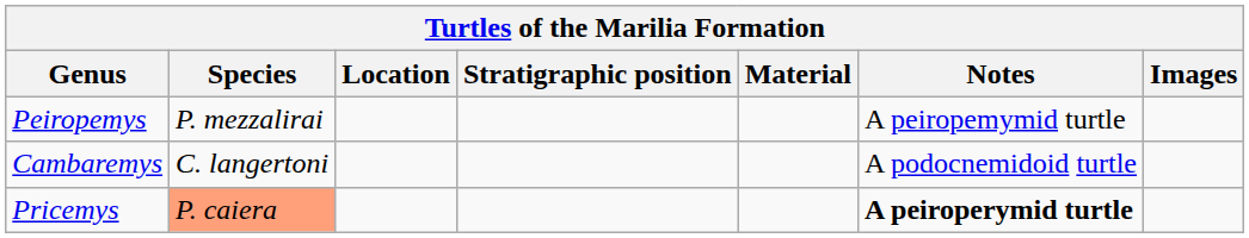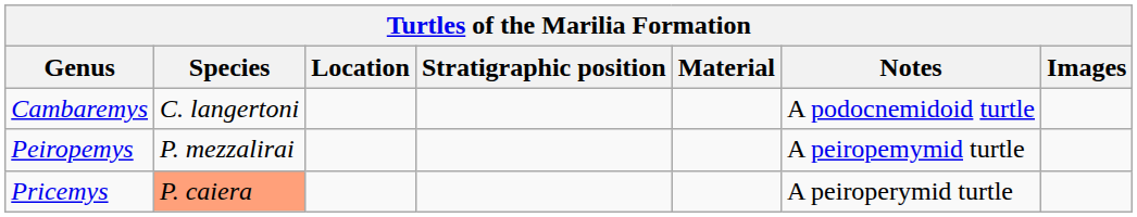rows swapped: Cambaremys <-> Peiropemys
Pricemys | Notes: bold -> normal
